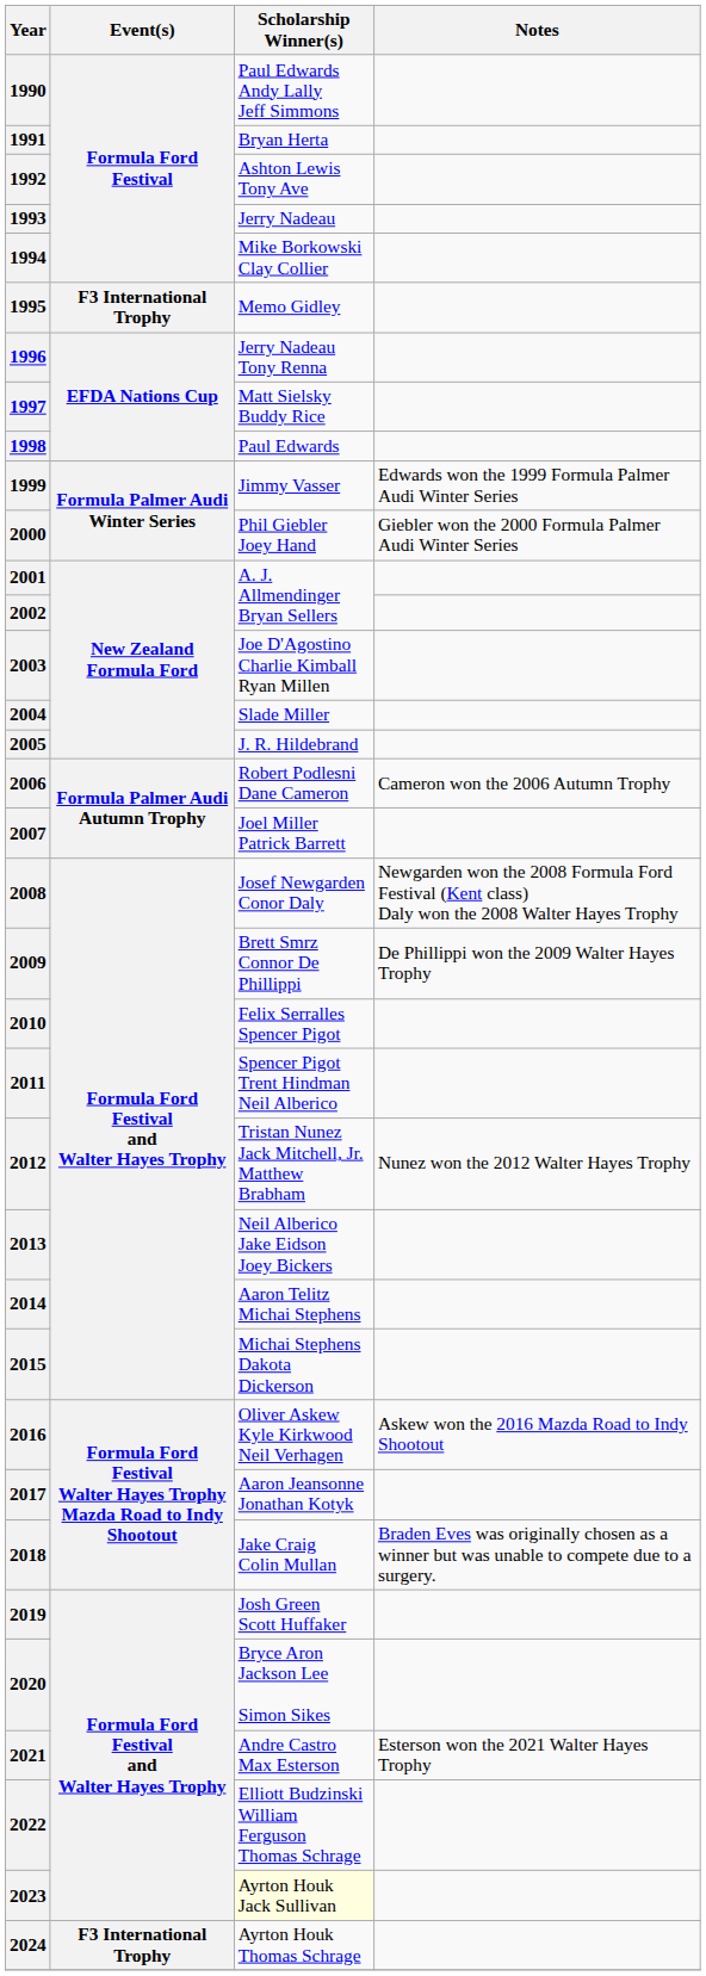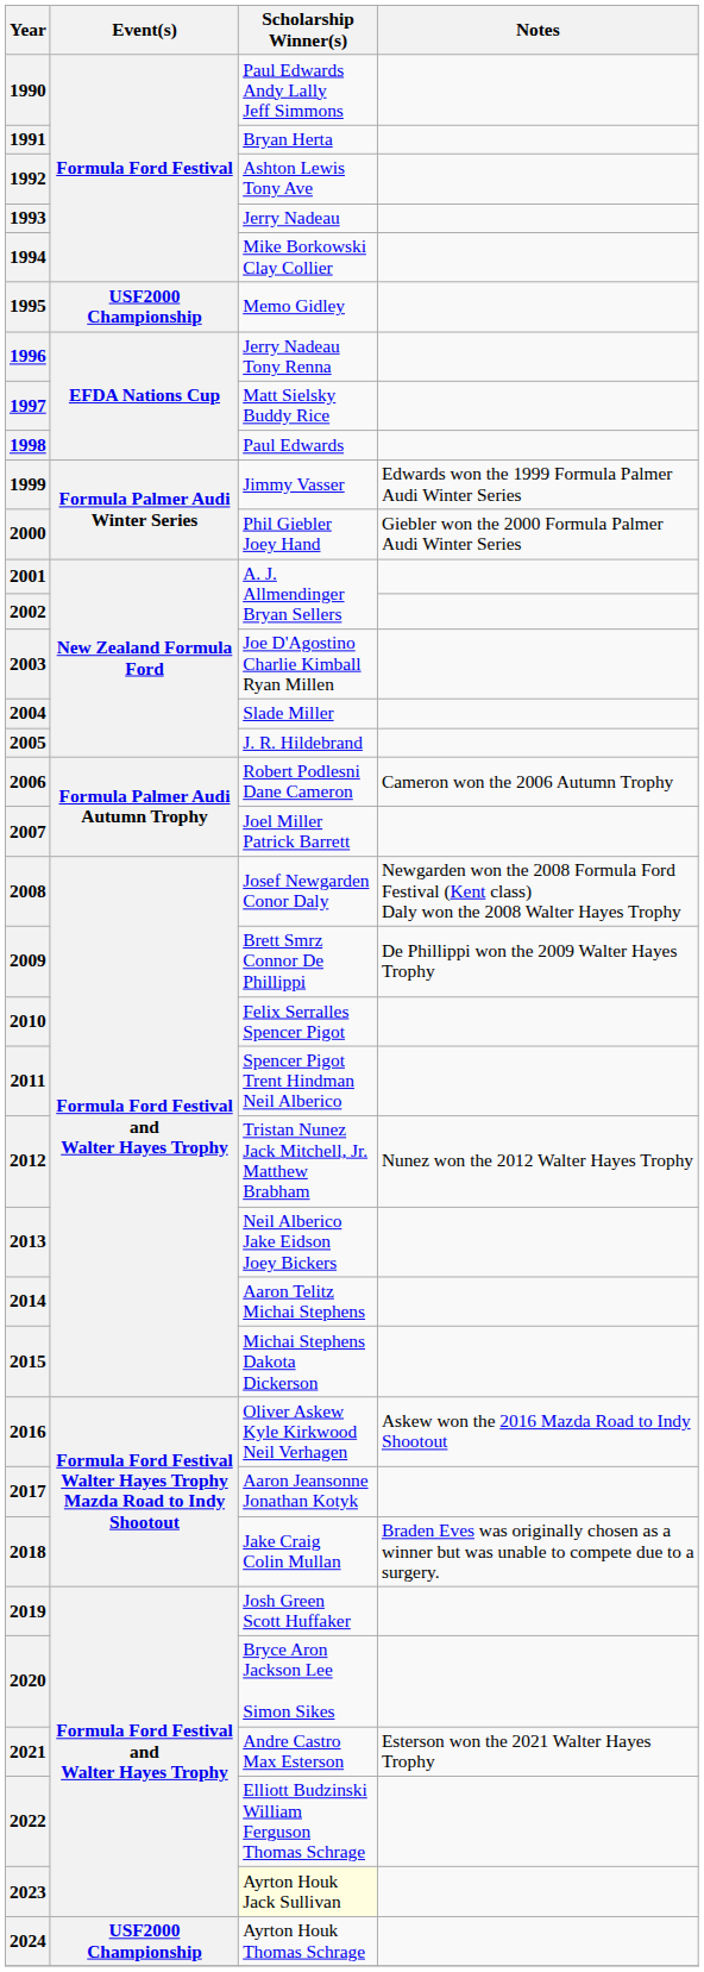1995 | Event(s): F3 International Trophy -> USF2000 Championship
2024 | Event(s): F3 International Trophy -> USF2000 Championship
